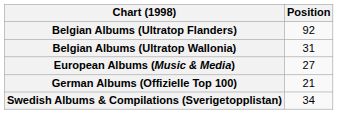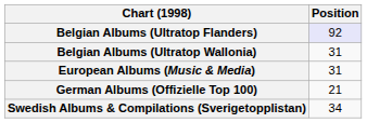Belgian Albums (Ultratop Flanders) | Position: no background -> lavender background
European Albums (Music & Media) | Position: 27 -> 31
